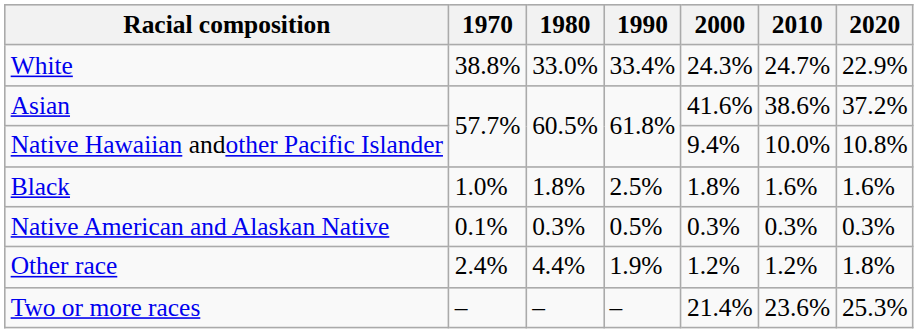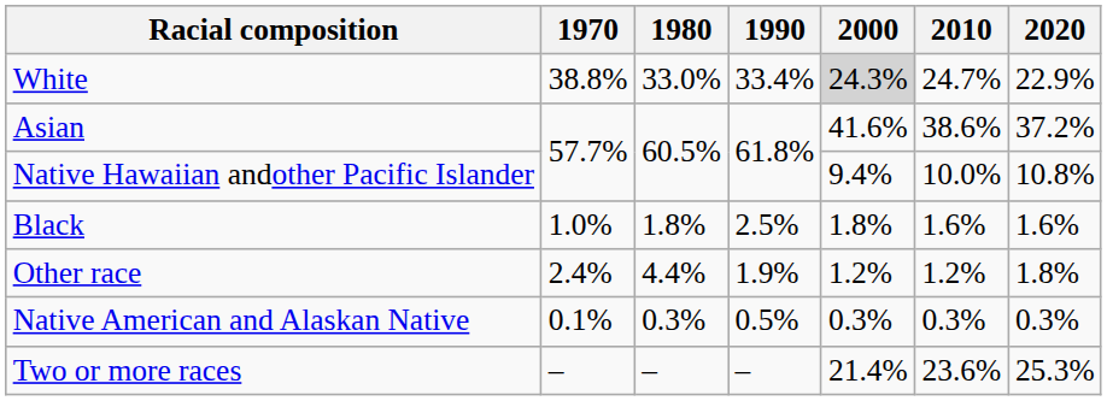White | 2000: no background -> lightgrey background
rows swapped: Native American and Alaskan Native <-> Other race
